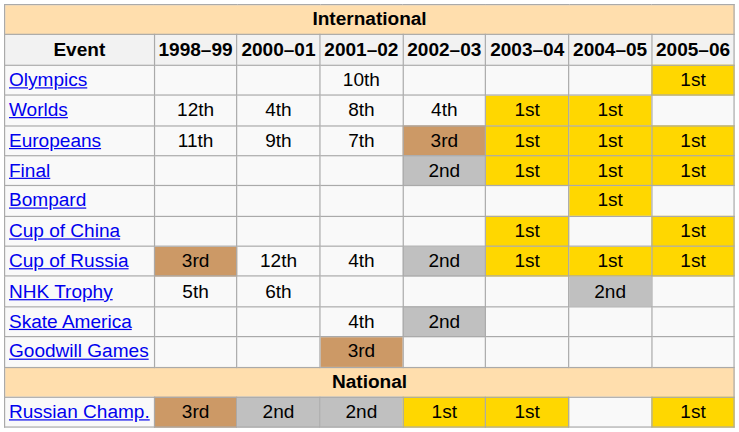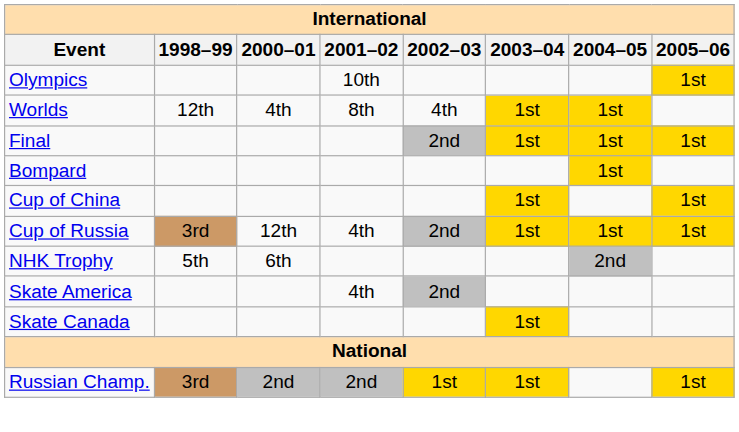- row: Europeans | 11th | 9th | 7th | 3rd | 1st | 1st | 1st
+ row: Skate Canada | 1st
- row: Goodwill Games | 3rd
